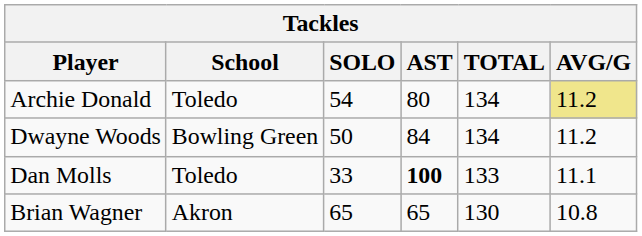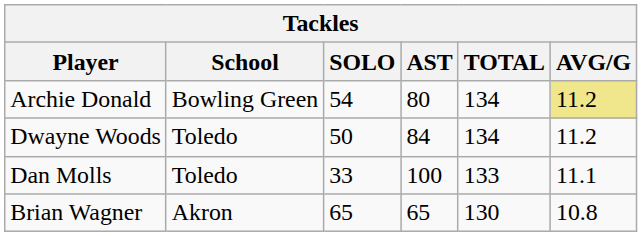Archie Donald | School: Toledo -> Bowling Green
Dwayne Woods | School: Bowling Green -> Toledo
Dan Molls | AST: bold -> normal
